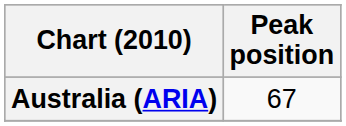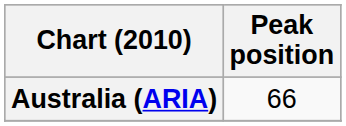Australia (ARIA) | Peak position: 67 -> 66
